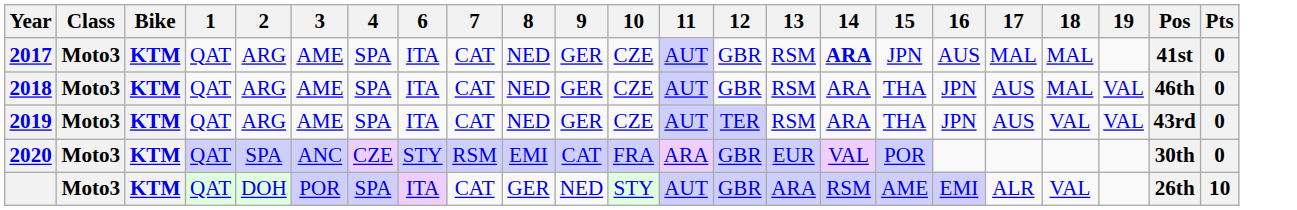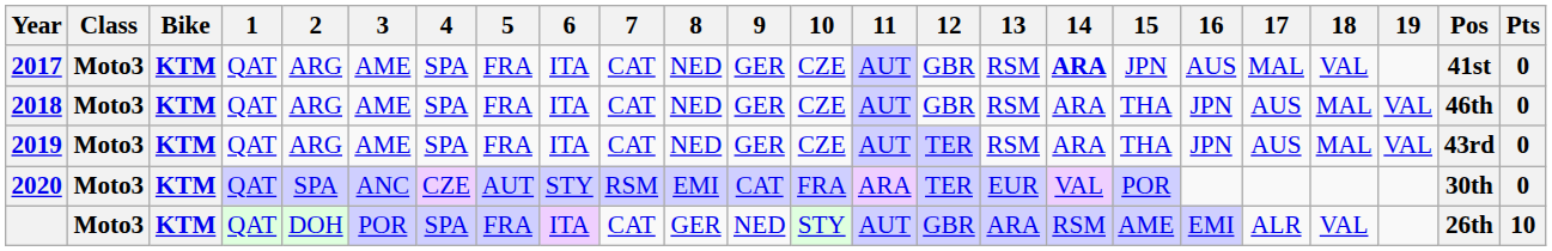+ column: 5 | FRA | FRA | FRA | AUT | FRA
2017 | 18: MAL -> VAL
2019 | 18: VAL -> MAL
2020 | 12: GBR -> TER
